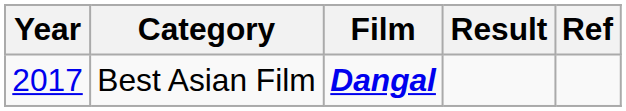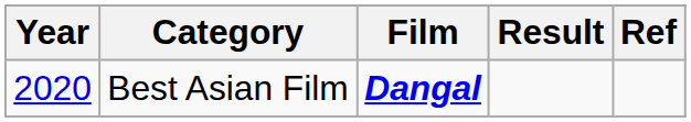Best Asian Film | Year: 2017 -> 2020
